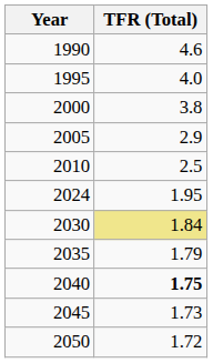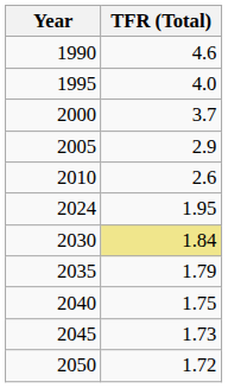2000 | TFR (Total): 3.8 -> 3.7
2010 | TFR (Total): 2.5 -> 2.6
2040 | TFR (Total): bold -> normal
